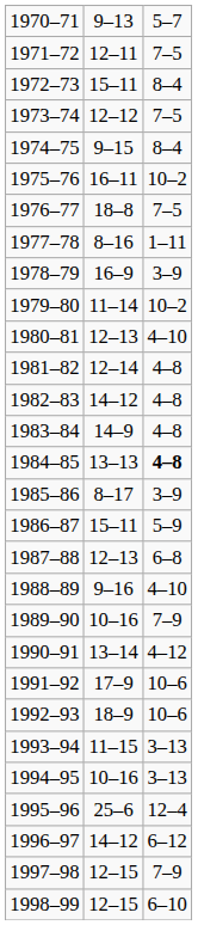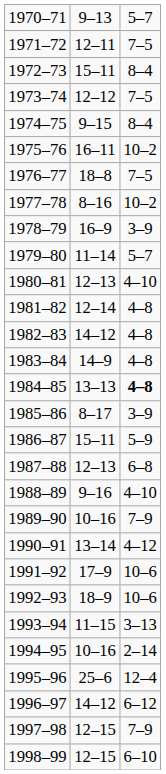1977–78 | column 3: 1–11 -> 10–2
1979–80 | column 3: 10–2 -> 5–7
1994–95 | column 3: 3–13 -> 2–14
